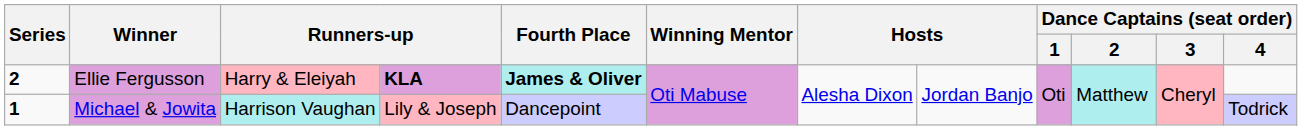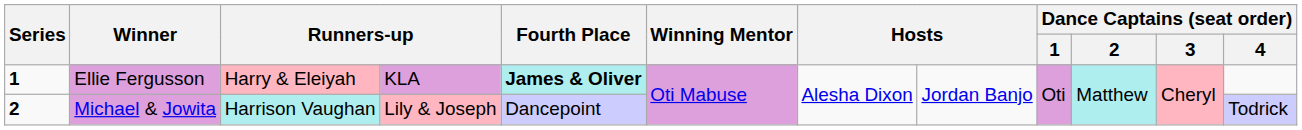Ellie Fergusson | Series: 2 -> 1
Ellie Fergusson | column 4: bold -> normal
Michael & Jowita | Series: 1 -> 2
